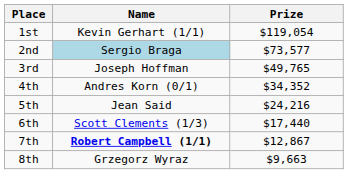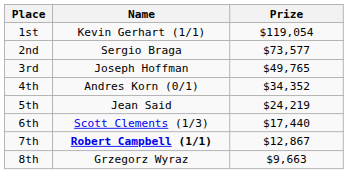2nd | Name: lightblue background -> no background
5th | Prize: $24,216 -> $24,219
